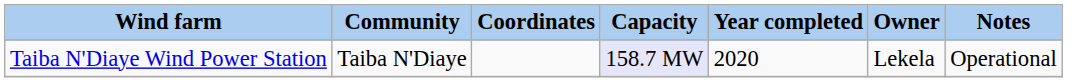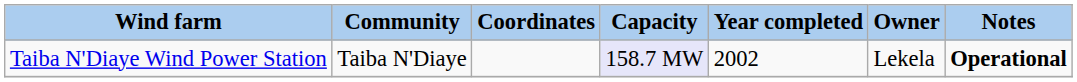Taiba N'Diaye Wind Power Station | Year completed: 2020 -> 2002
Taiba N'Diaye Wind Power Station | Notes: normal -> bold
